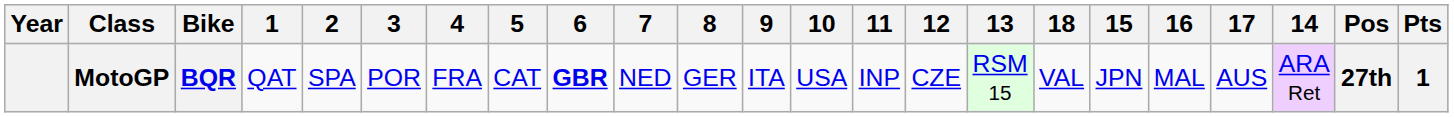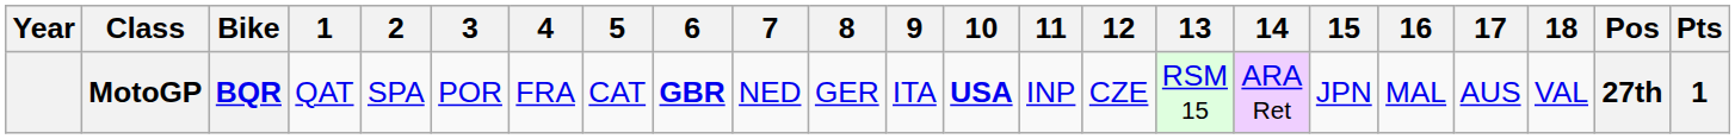columns swapped: 14 <-> 18
MotoGP | 10: normal -> bold
